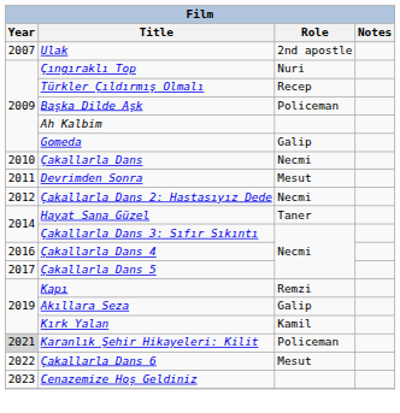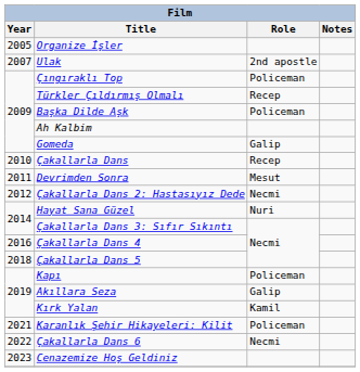+ row: 2005 | Organize İşler
Çıngıraklı Top | Role: Nuri -> Policeman
Çakallarla Dans | Role: Necmi -> Recep
Hayat Sana Güzel | Role: Taner -> Nuri
Çakallarla Dans 5 | Year: 2017 -> 2018
Kapı | Role: Remzi -> Policeman
Karanlık Şehir Hikayeleri: Kilit | Year: lightgrey background -> no background
Çakallarla Dans 6 | Role: Mesut -> Necmi
